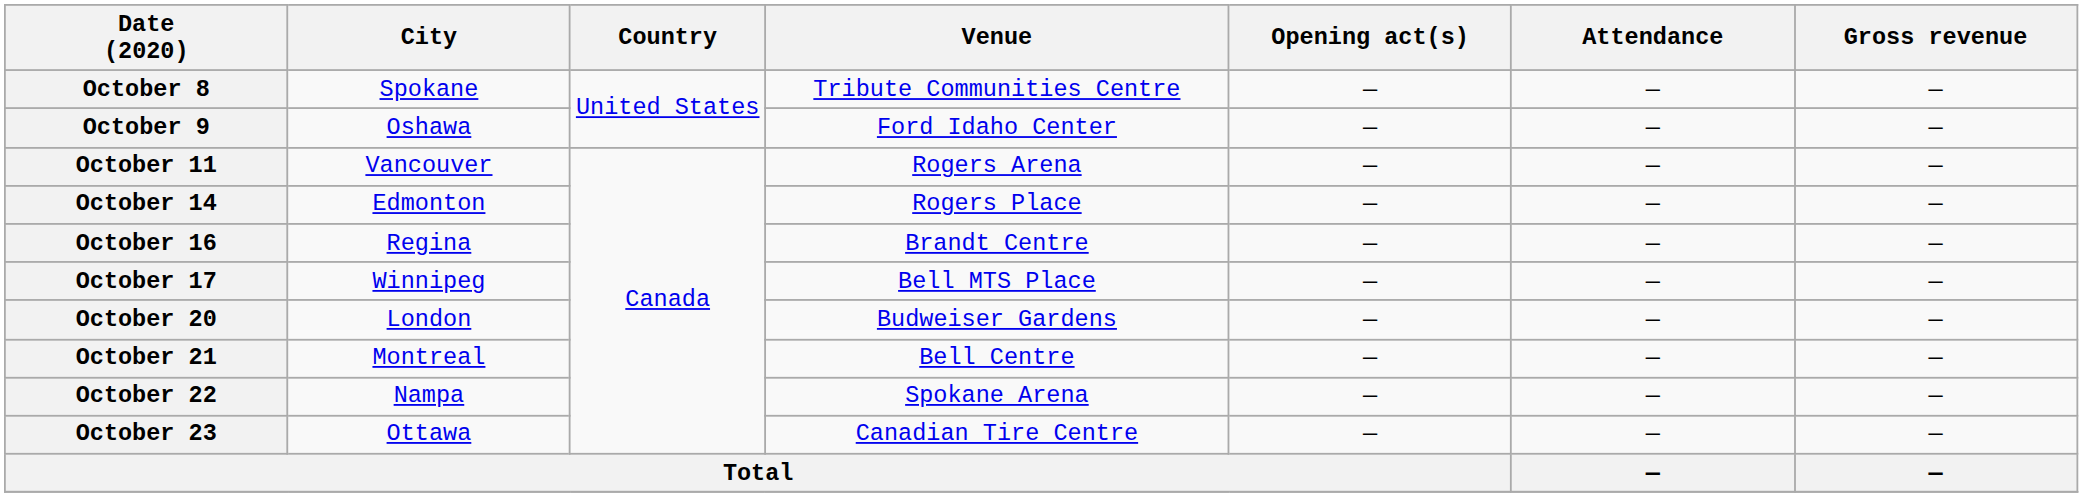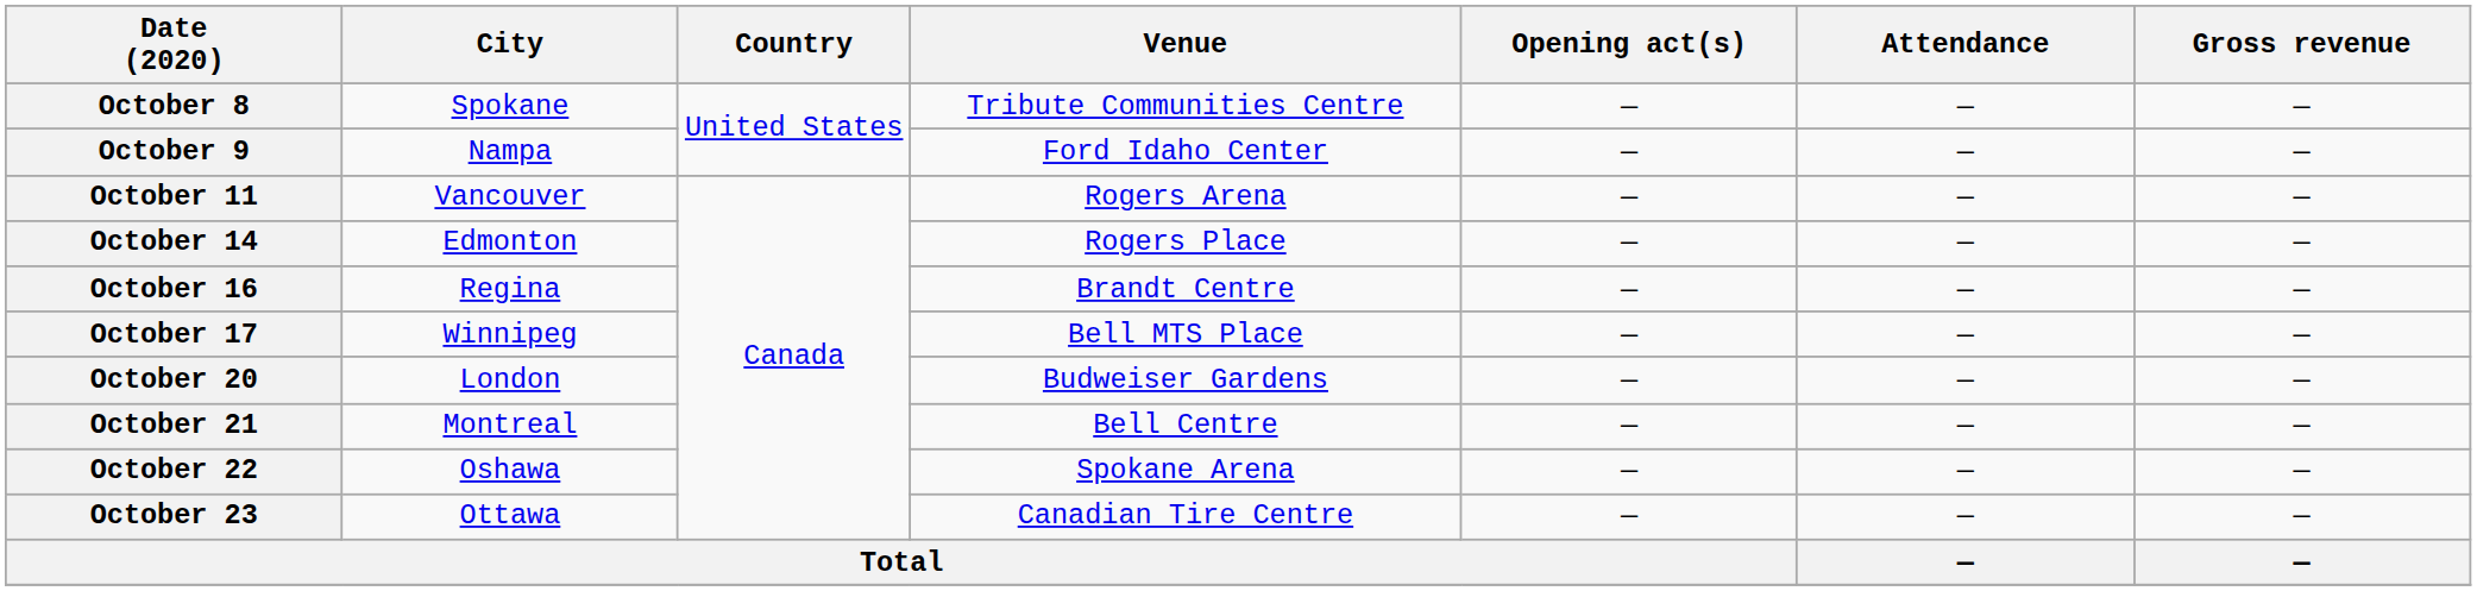October 9 | City: Oshawa -> Nampa
October 22 | City: Nampa -> Oshawa
